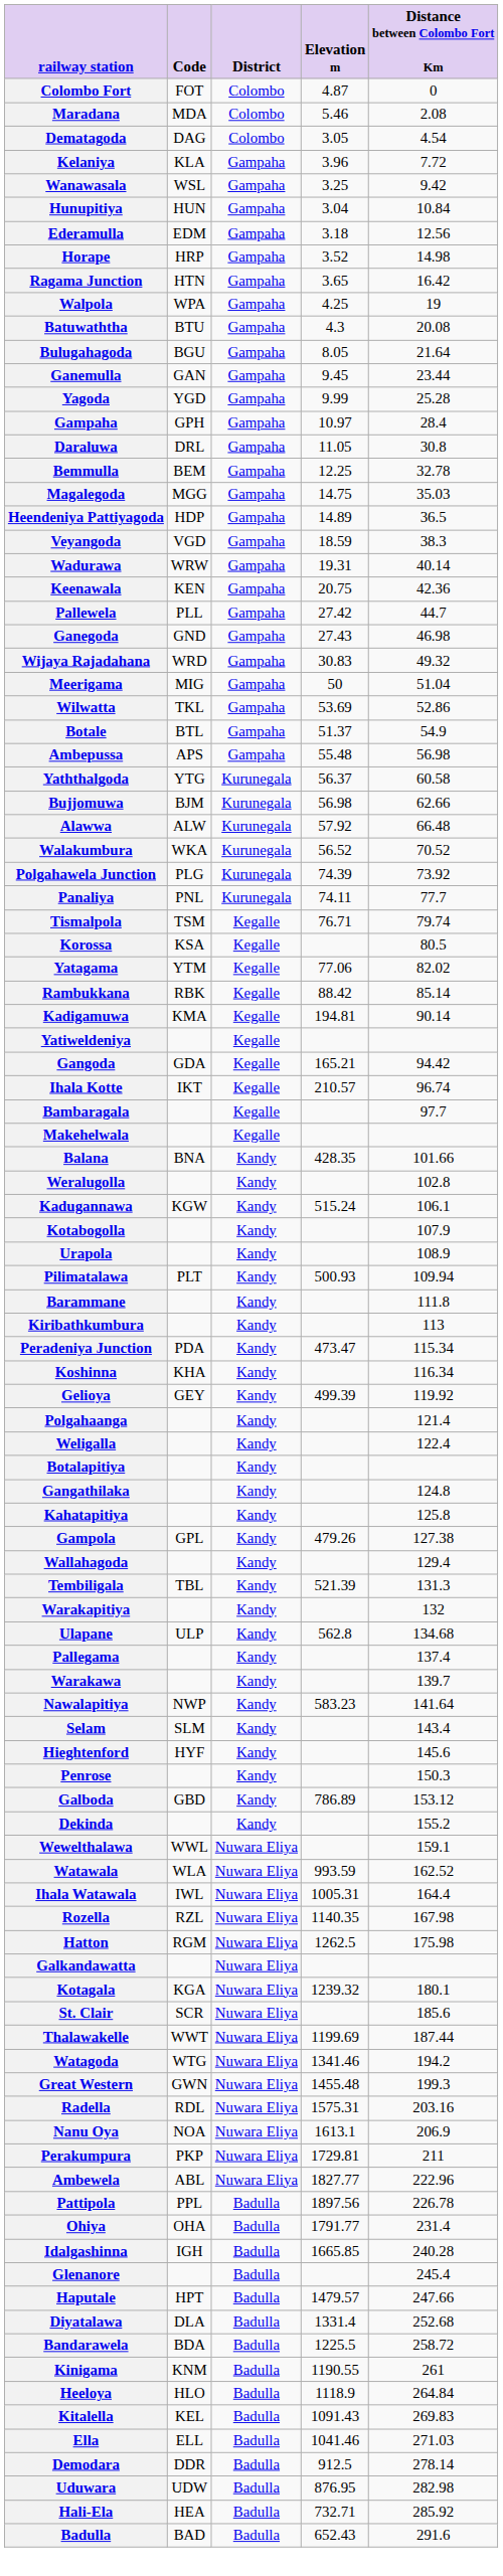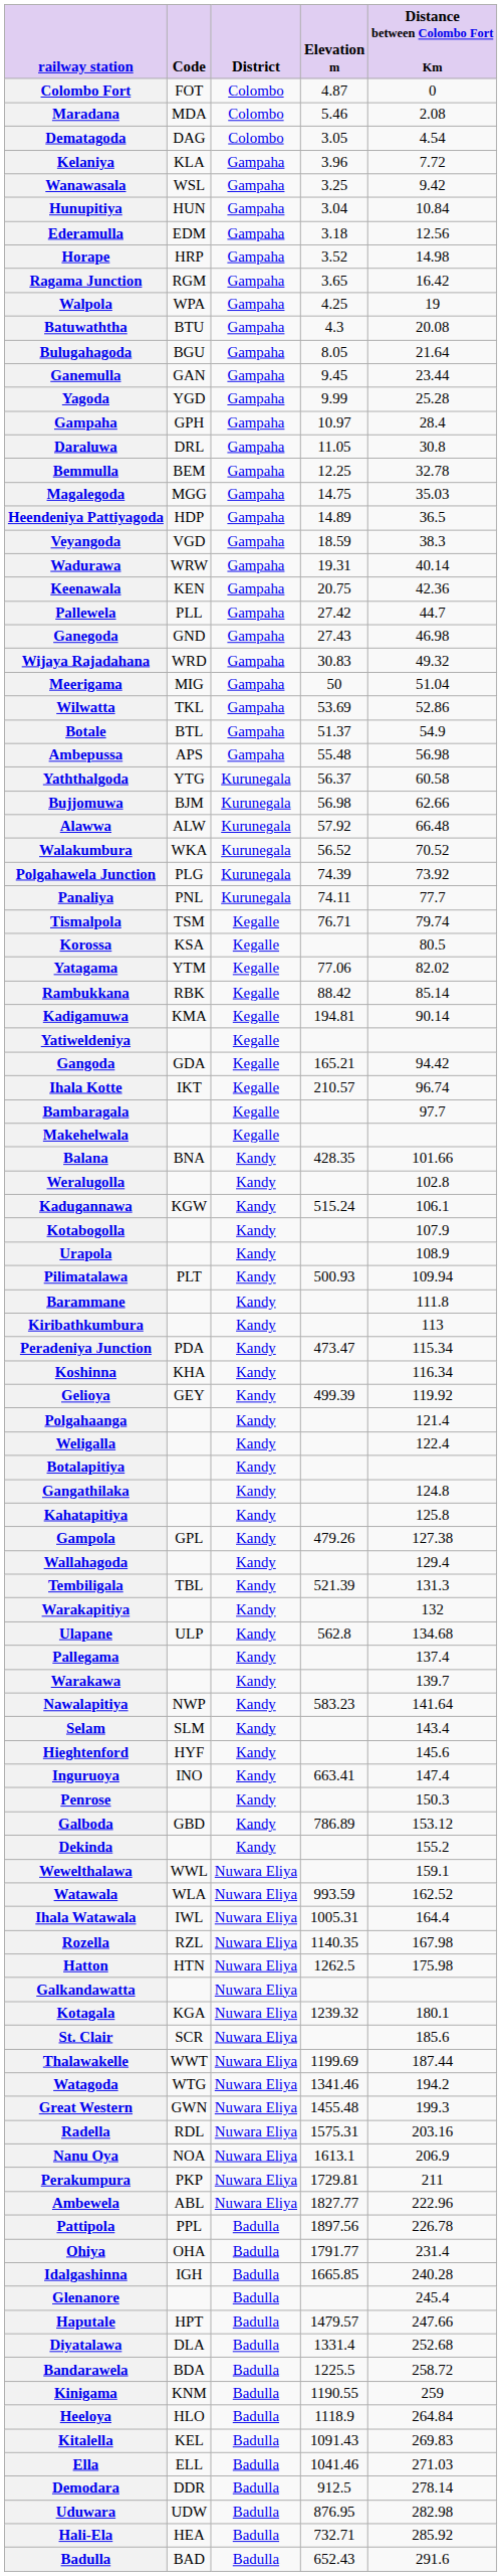Ragama Junction | Code: HTN -> RGM
+ row: Inguruoya | INO | Kandy | 663.41 | 147.4
Hatton | Code: RGM -> HTN
Kinigama | Distance between Colombo Fort Km: 261 -> 259
